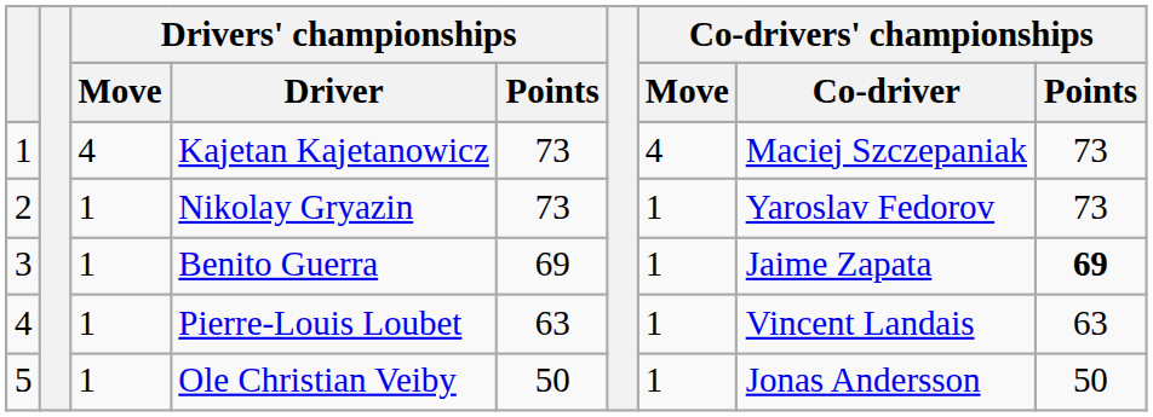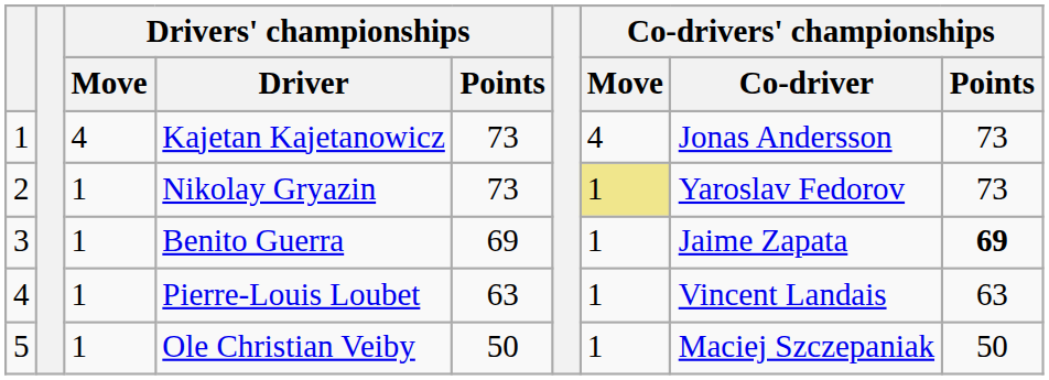Kajetan Kajetanowicz | Co-drivers' championships / Co-driver: Maciej Szczepaniak -> Jonas Andersson
Nikolay Gryazin | Co-drivers' championships / Move: no background -> khaki background
Ole Christian Veiby | Co-drivers' championships / Co-driver: Jonas Andersson -> Maciej Szczepaniak
